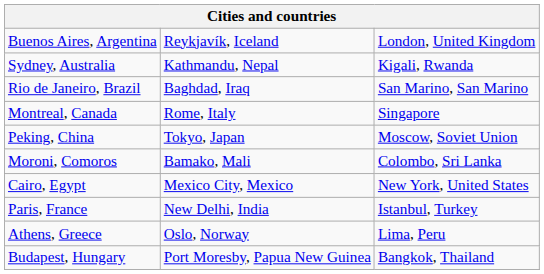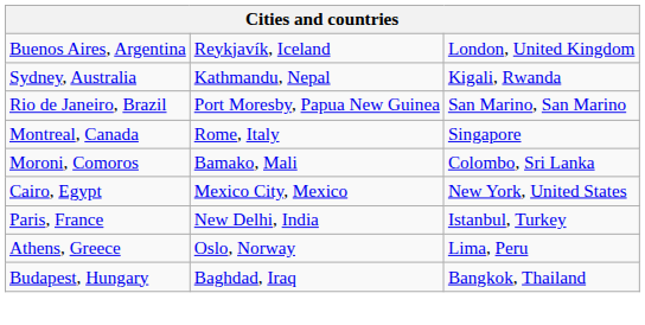Rio de Janeiro, Brazil | column 2: Baghdad, Iraq -> Port Moresby, Papua New Guinea
- row: Peking, China | Tokyo, Japan | Moscow, Soviet Union
Budapest, Hungary | column 2: Port Moresby, Papua New Guinea -> Baghdad, Iraq
